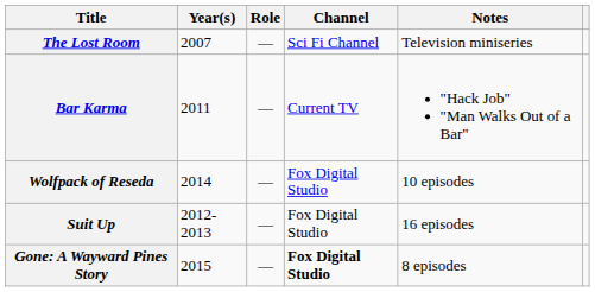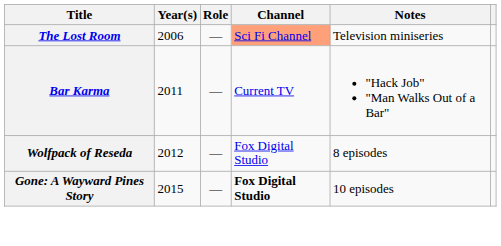The Lost Room | Year(s): 2007 -> 2006
The Lost Room | Channel: no background -> lightsalmon background
Wolfpack of Reseda | Year(s): 2014 -> 2012
Wolfpack of Reseda | Notes: 10 episodes -> 8 episodes
- row: Suit Up | 2012-2013 | — | Fox Digital Studio | 16 episodes
Gone: A Wayward Pines Story | Notes: 8 episodes -> 10 episodes
